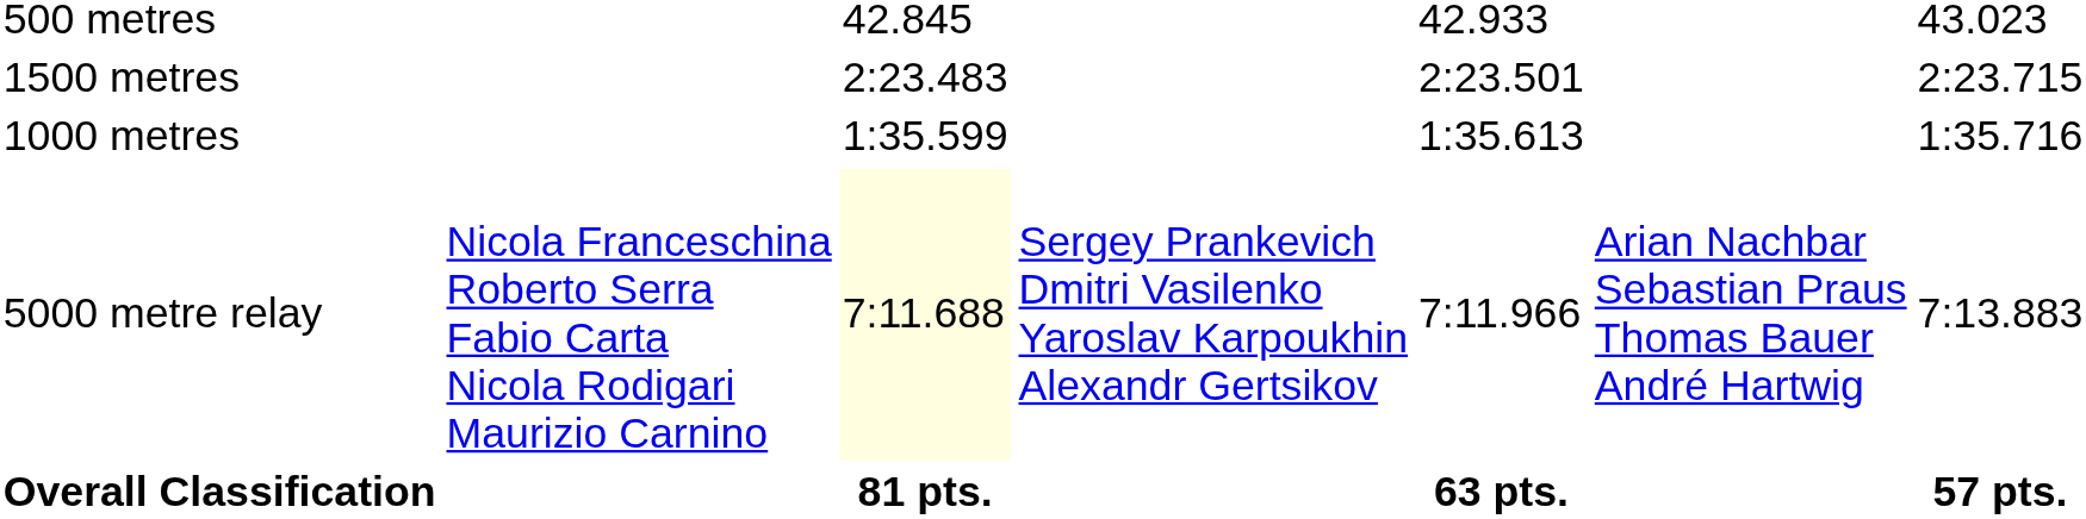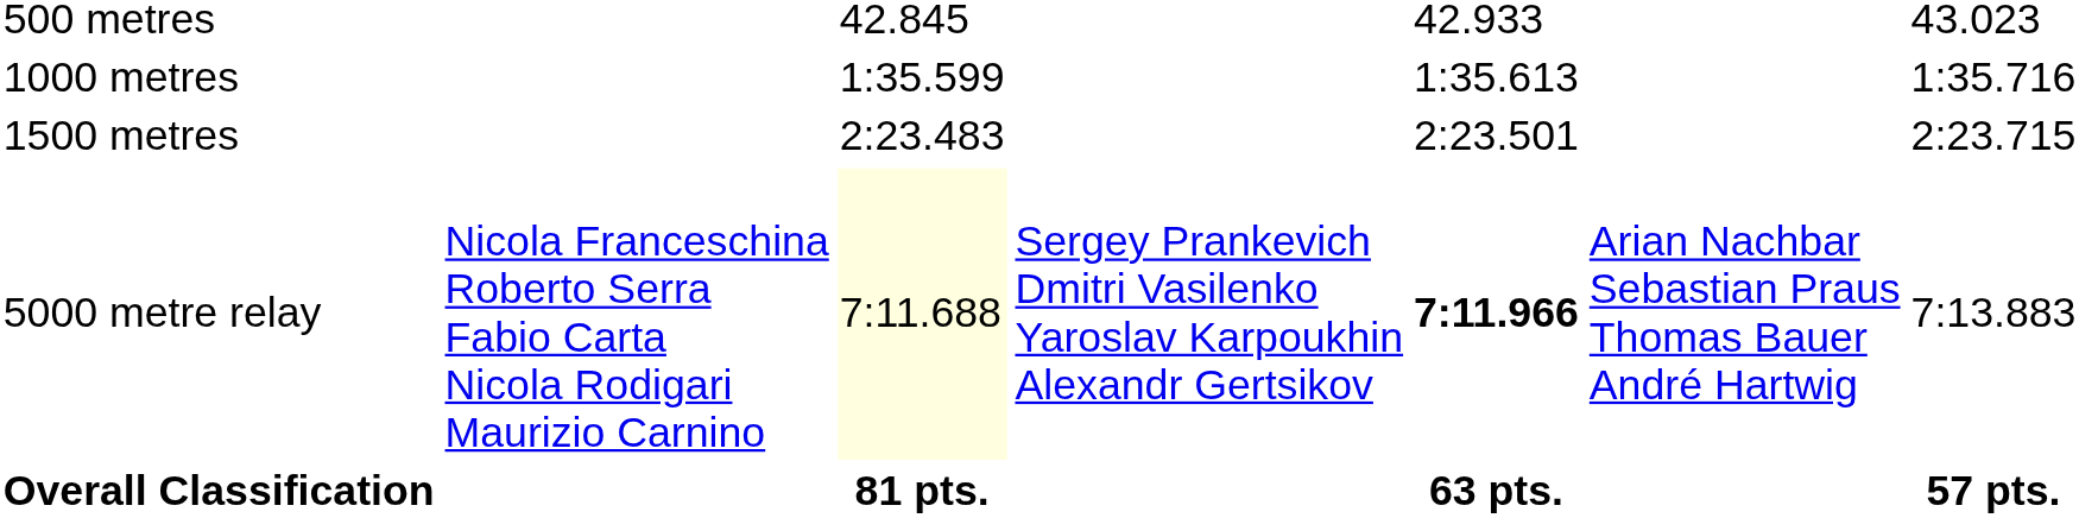rows swapped: 1000 metres <-> 1500 metres
5000 metre relay | column 5: normal -> bold
